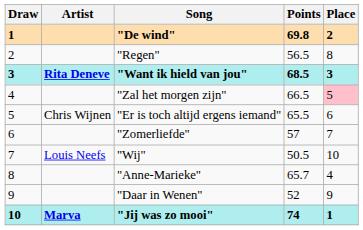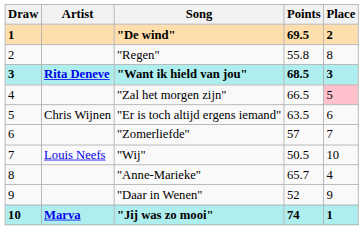"De wind" | Points: 69.8 -> 69.5
"Regen" | Points: 56.5 -> 55.8
"Er is toch altijd ergens iemand" | Points: 65.5 -> 63.5
